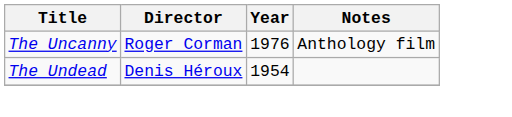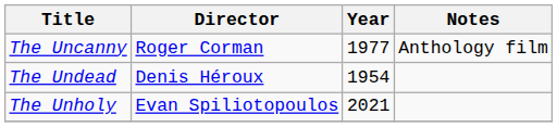The Uncanny | Year: 1976 -> 1977
+ row: The Unholy | Evan Spiliotopoulos | 2021
